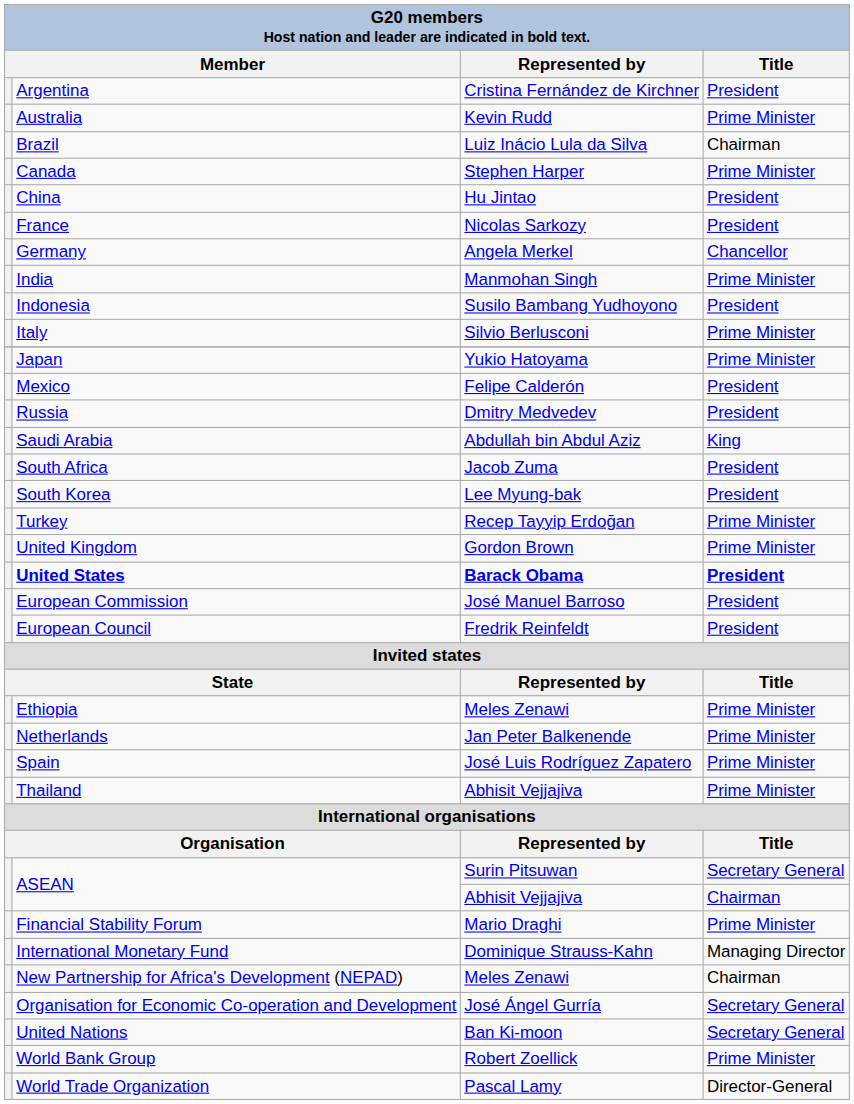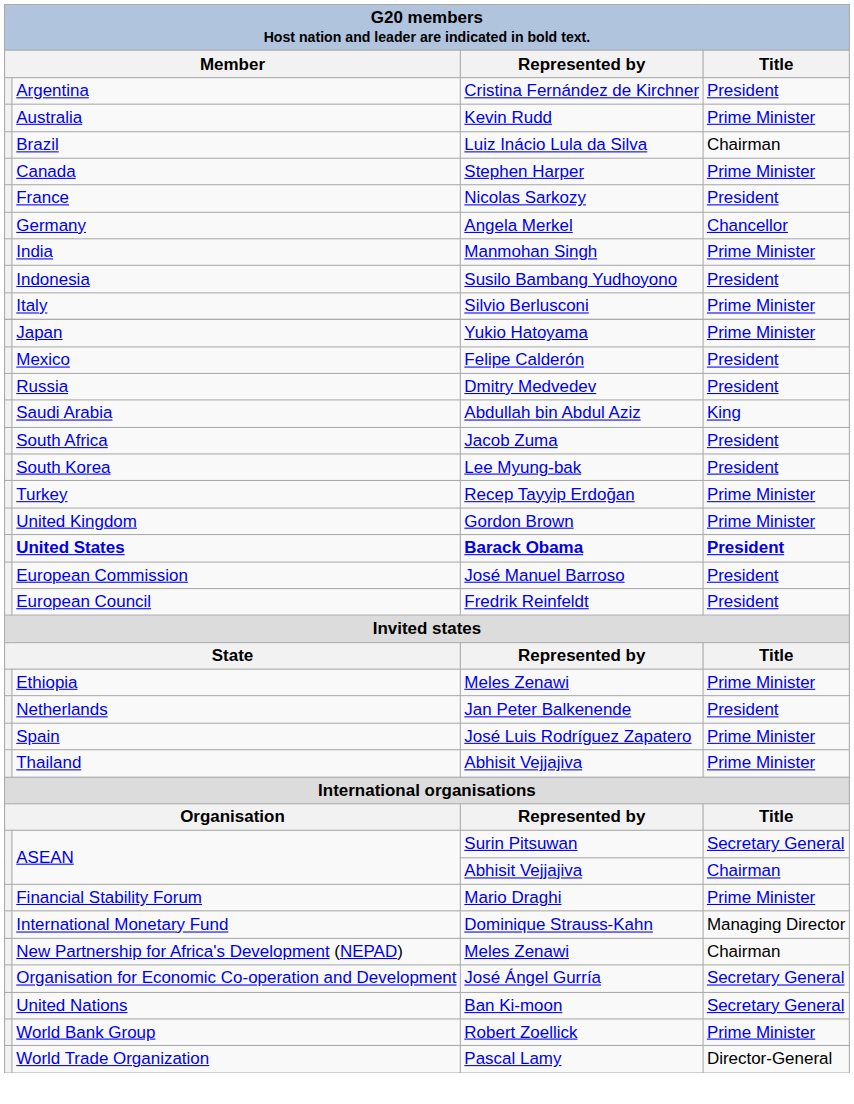- row: China | Hu Jintao | President
Netherlands | Title: Prime Minister -> President
